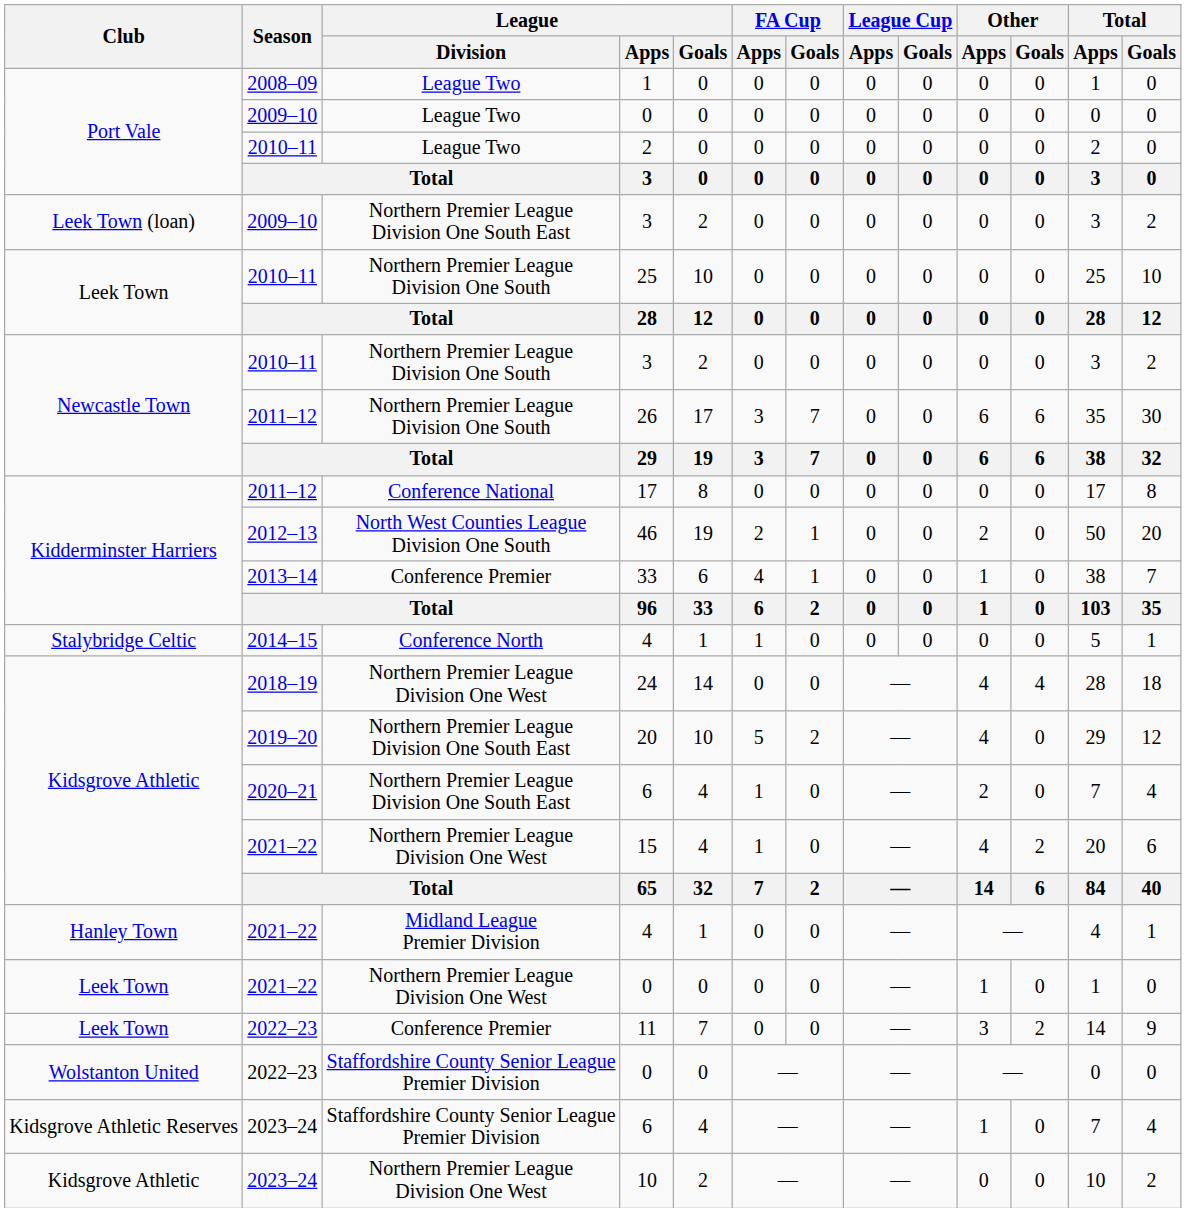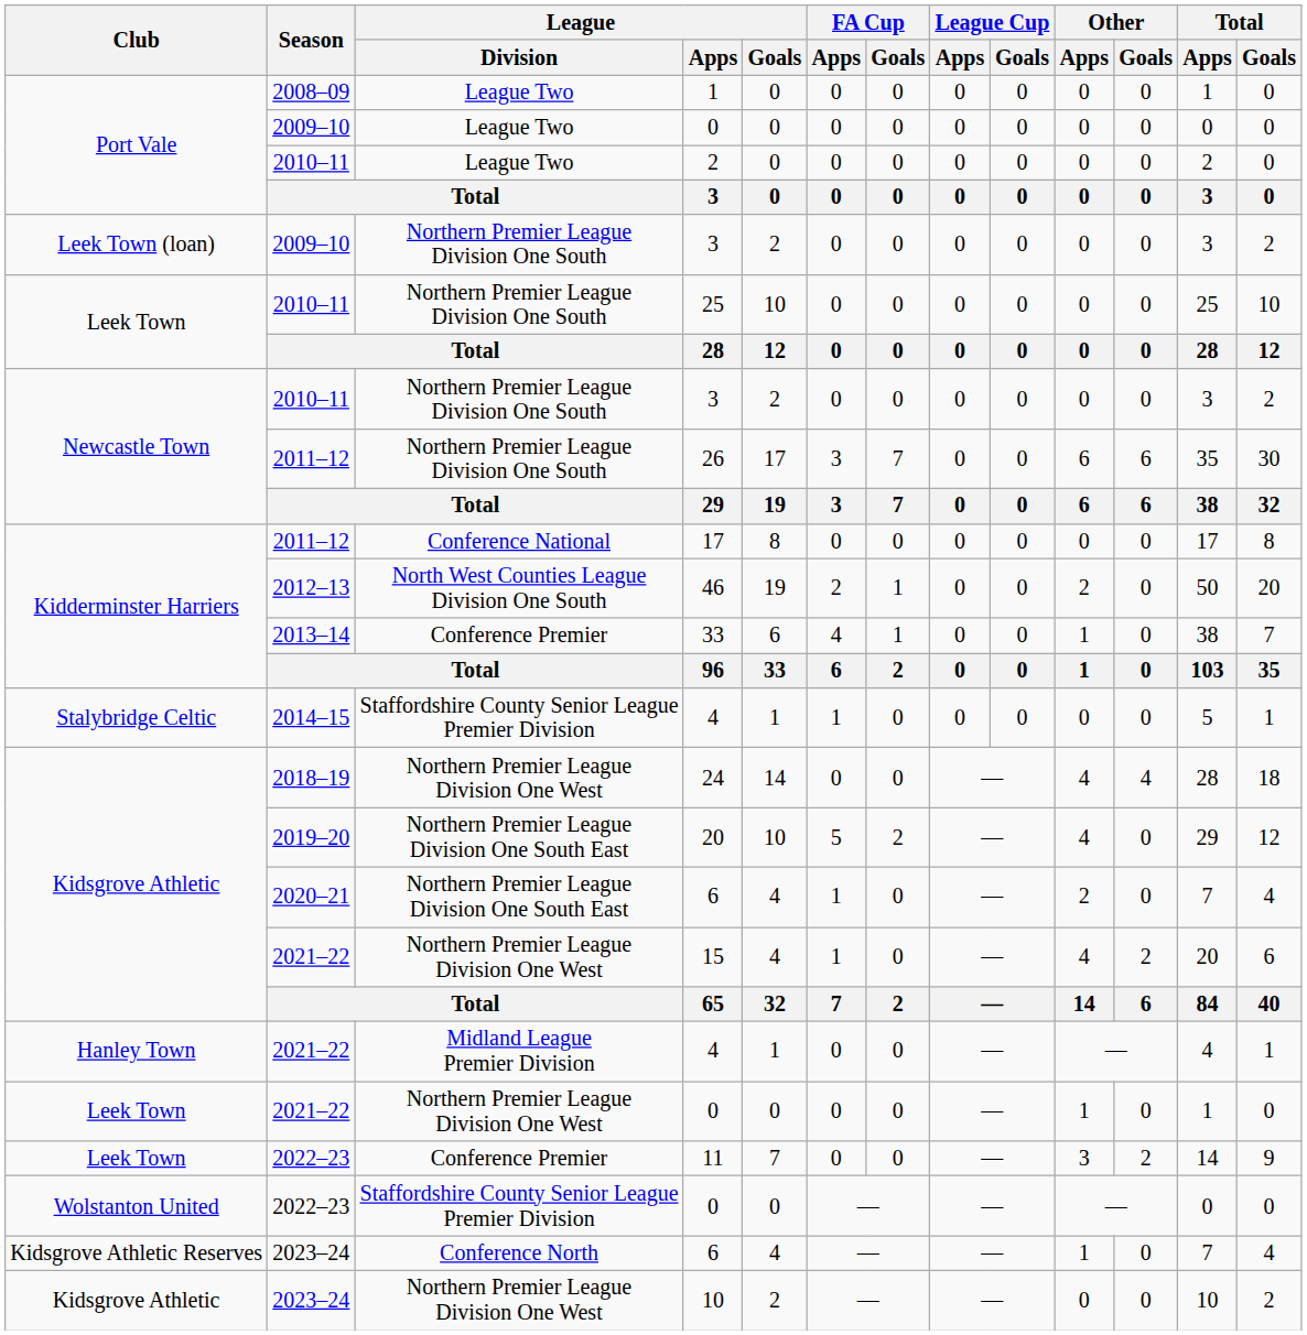2009–10 / 3 | League / Division: Northern Premier League Division One South East -> Northern Premier League Division One South
2014–15 / 4 | League / Division: Conference North -> Staffordshire County Senior League Premier Division
2023–24 / 6 | League / Division: Staffordshire County Senior League Premier Division -> Conference North
